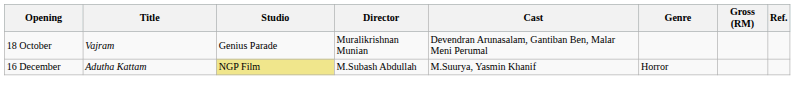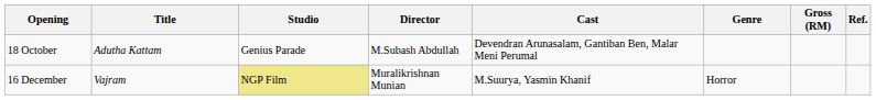18 October | Title: Vajram -> Adutha Kattam
18 October | Director: Muralikrishnan Munian -> M.Subash Abdullah
16 December | Title: Adutha Kattam -> Vajram
16 December | Director: M.Subash Abdullah -> Muralikrishnan Munian
